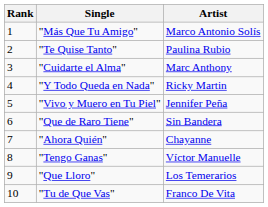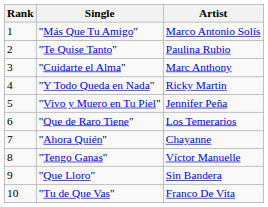"Que de Raro Tiene" | Artist: Sin Bandera -> Los Temerarios
"Que Lloro" | Artist: Los Temerarios -> Sin Bandera
